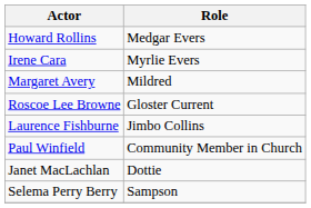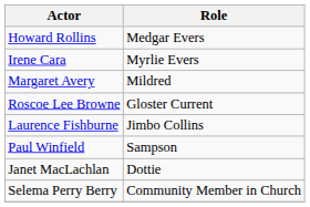Paul Winfield | Role: Community Member in Church -> Sampson
Selema Perry Berry | Role: Sampson -> Community Member in Church
